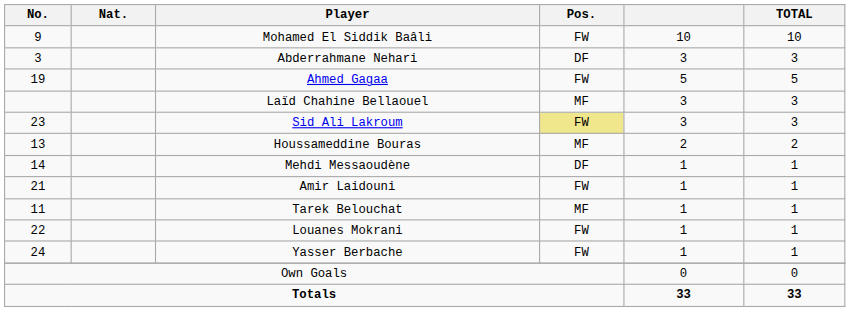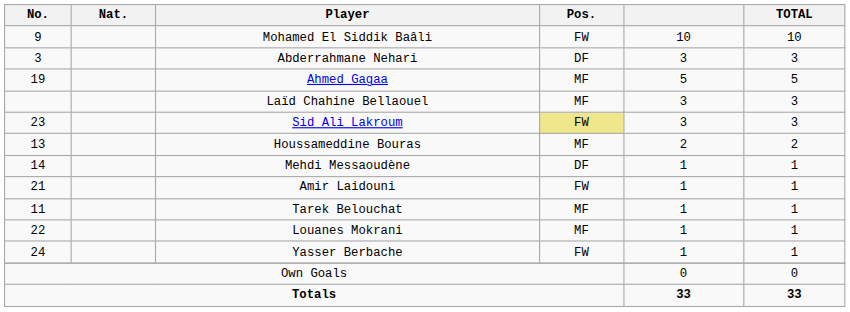Ahmed Gagaa | Pos.: FW -> MF
Louanes Mokrani | Pos.: FW -> MF
